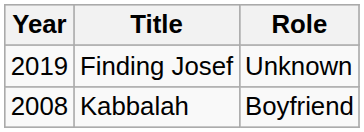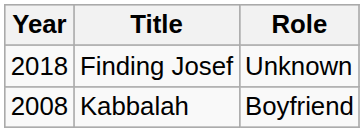Finding Josef | Year: 2019 -> 2018
